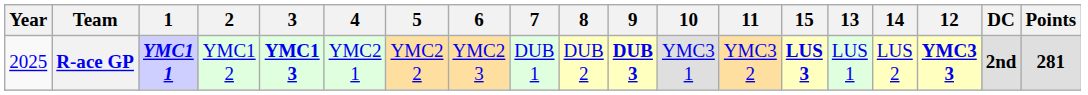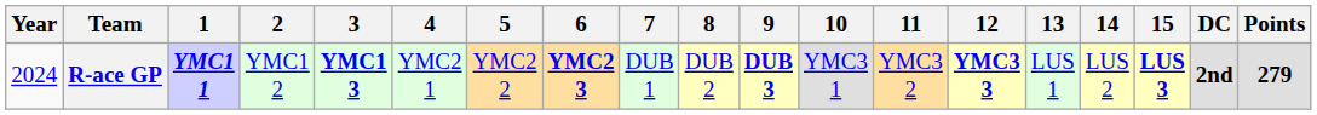columns swapped: 12 <-> 15
R-ace GP | Year: 2025 -> 2024
R-ace GP | 6: normal -> bold
R-ace GP | Points: 281 -> 279
